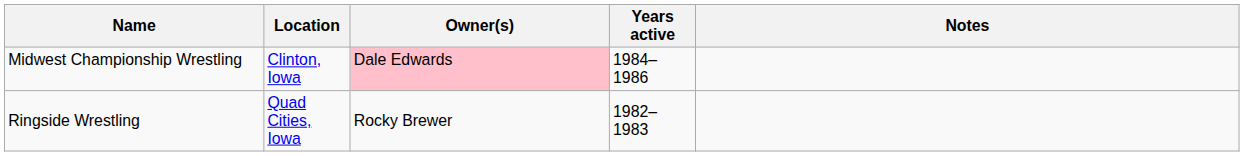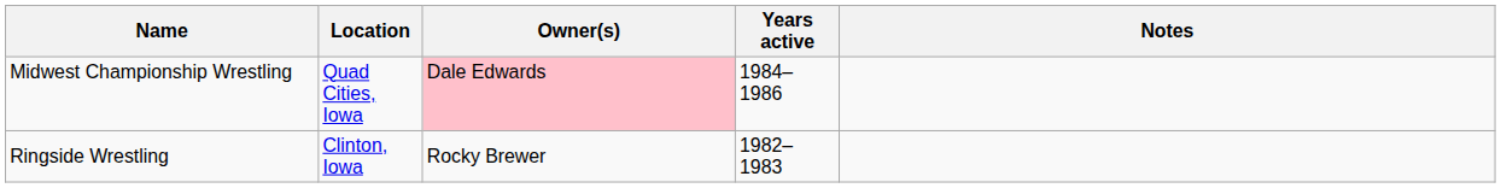Midwest Championship Wrestling | Location: Clinton, Iowa -> Quad Cities, Iowa
Ringside Wrestling | Location: Quad Cities, Iowa -> Clinton, Iowa
